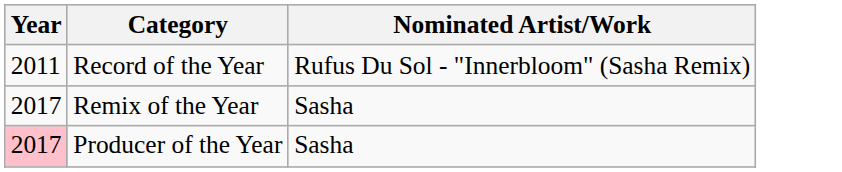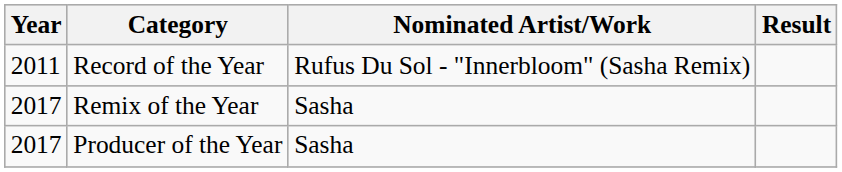+ column: Result
Producer of the Year | Year: pink background -> no background
